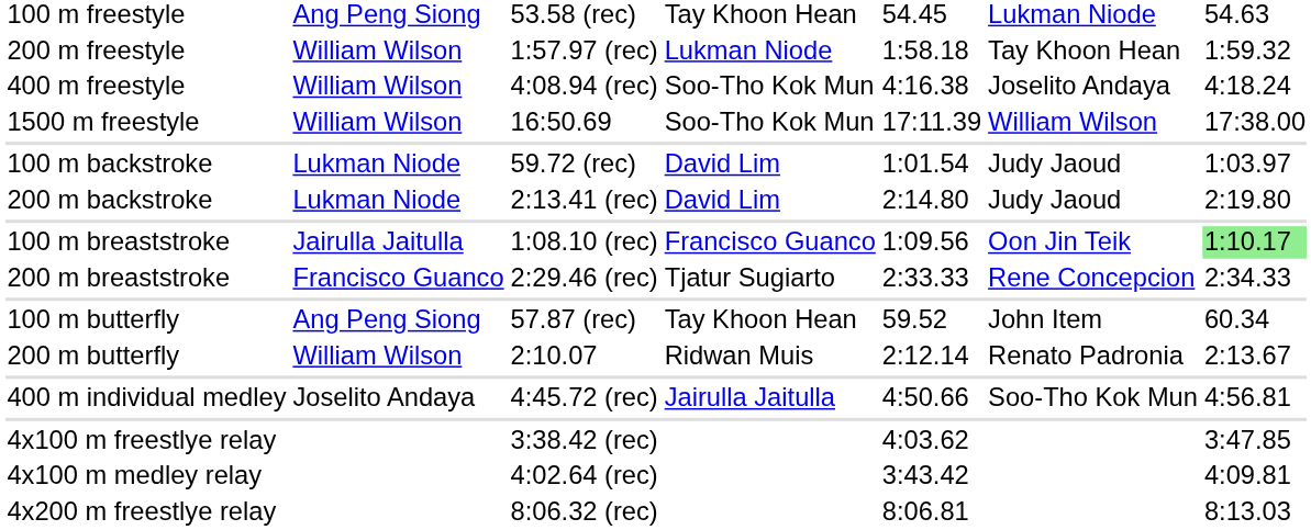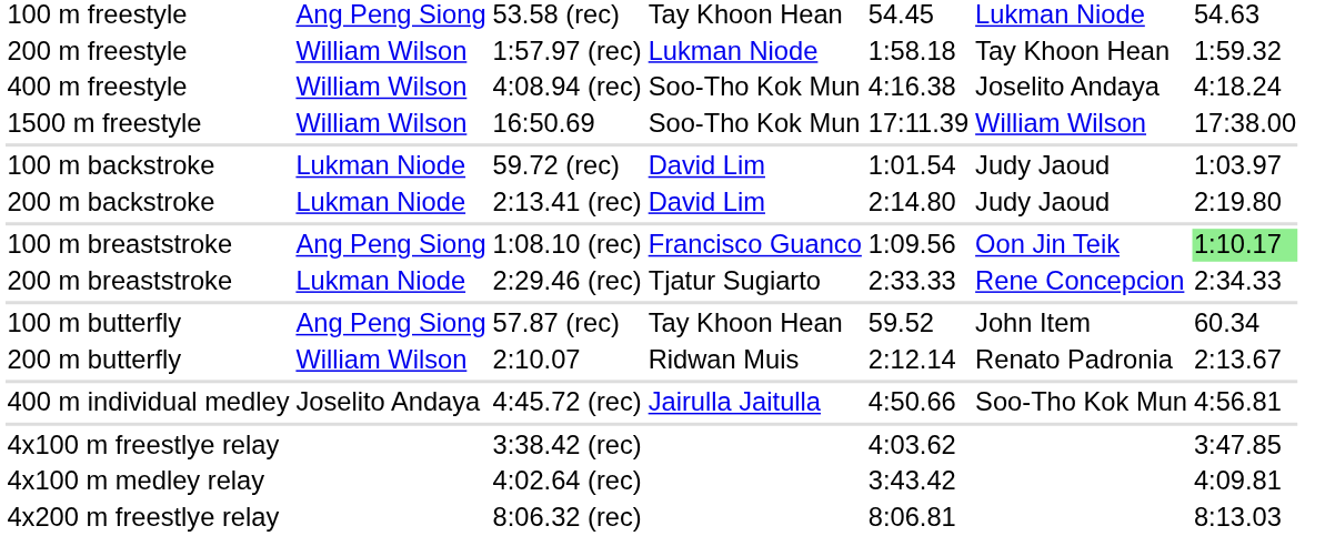100 m breaststroke | column 2: Jairulla Jaitulla -> Ang Peng Siong
200 m breaststroke | column 2: Francisco Guanco -> Lukman Niode
